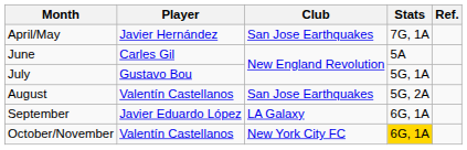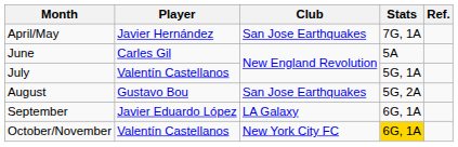July | Player: Gustavo Bou -> Valentín Castellanos
August | Player: Valentín Castellanos -> Gustavo Bou
